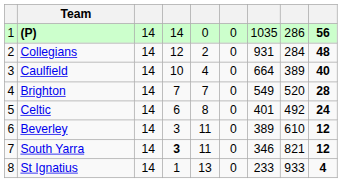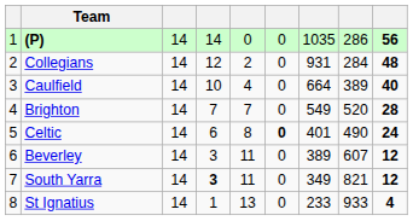Celtic | column 6: normal -> bold
Celtic | column 8: 492 -> 490
Beverley | column 8: 610 -> 607
South Yarra | column 7: 346 -> 349
